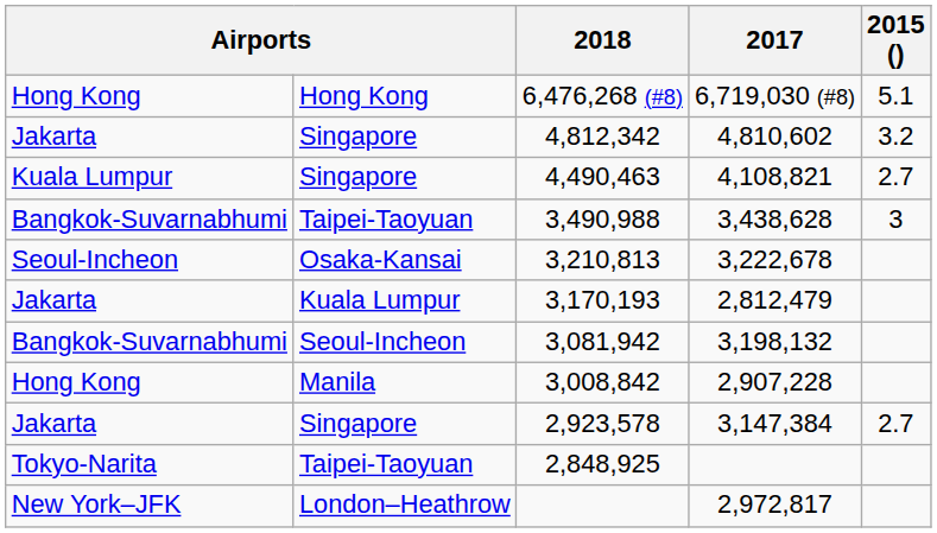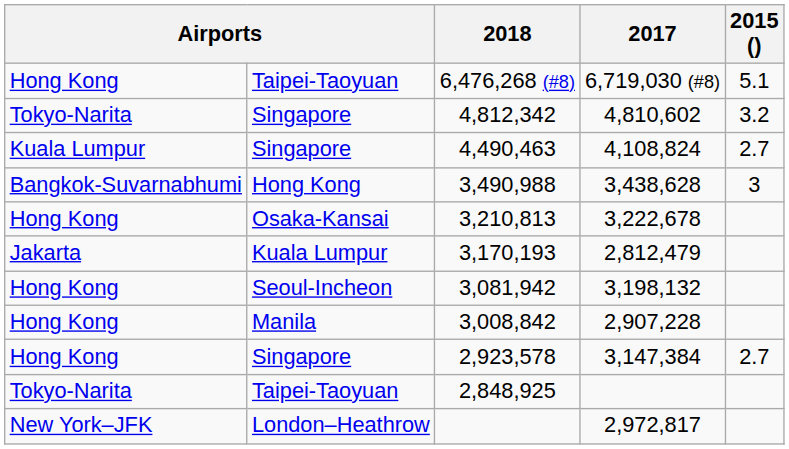6,476,268 (#8) | column 2: Hong Kong -> Taipei-Taoyuan
4,812,342 | column 1: Jakarta -> Tokyo-Narita
4,490,463 | 2017: 4,108,821 -> 4,108,824
3,490,988 | column 2: Taipei-Taoyuan -> Hong Kong
3,210,813 | column 1: Seoul-Incheon -> Hong Kong
3,081,942 | column 1: Bangkok-Suvarnabhumi -> Hong Kong
2,923,578 | column 1: Jakarta -> Hong Kong
